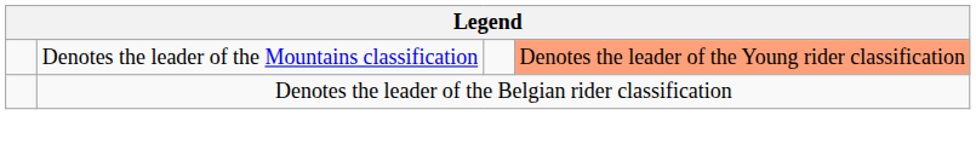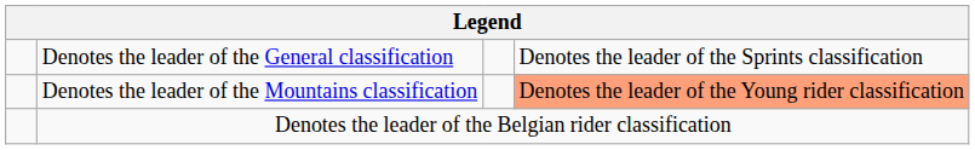+ row: Denotes the leader of the General classification | Denotes the leader of the Sprints classification
